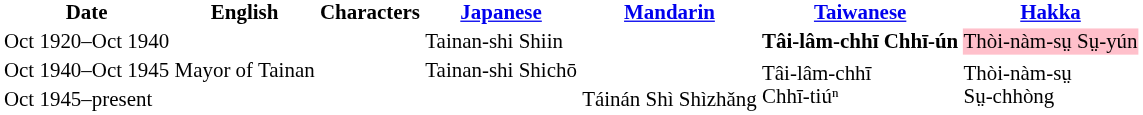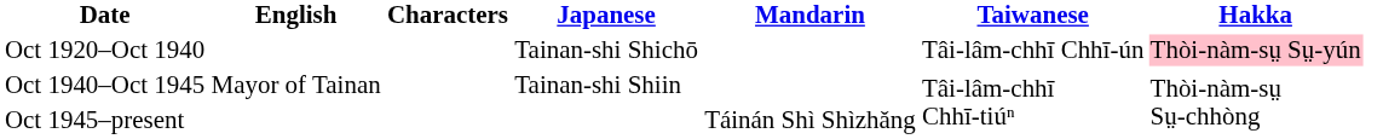Oct 1920–Oct 1940 | Japanese: Tainan-shi Shiin -> Tainan-shi Shichō
Oct 1920–Oct 1940 | Taiwanese: bold -> normal
Oct 1940–Oct 1945 | Japanese: Tainan-shi Shichō -> Tainan-shi Shiin
